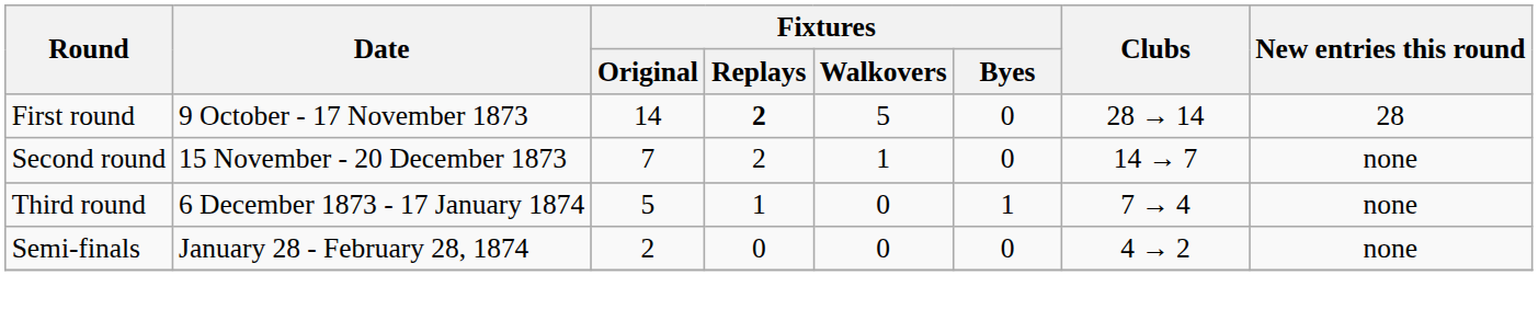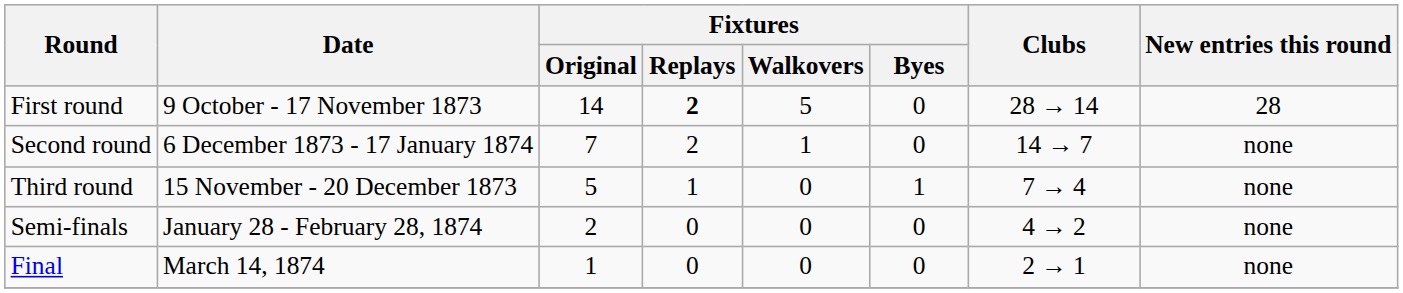Second round | Date: 15 November - 20 December 1873 -> 6 December 1873 - 17 January 1874
Third round | Date: 6 December 1873 - 17 January 1874 -> 15 November - 20 December 1873
+ row: Final | March 14, 1874 | 1 | 0 | 0 | 0 | 2 → 1 | none
